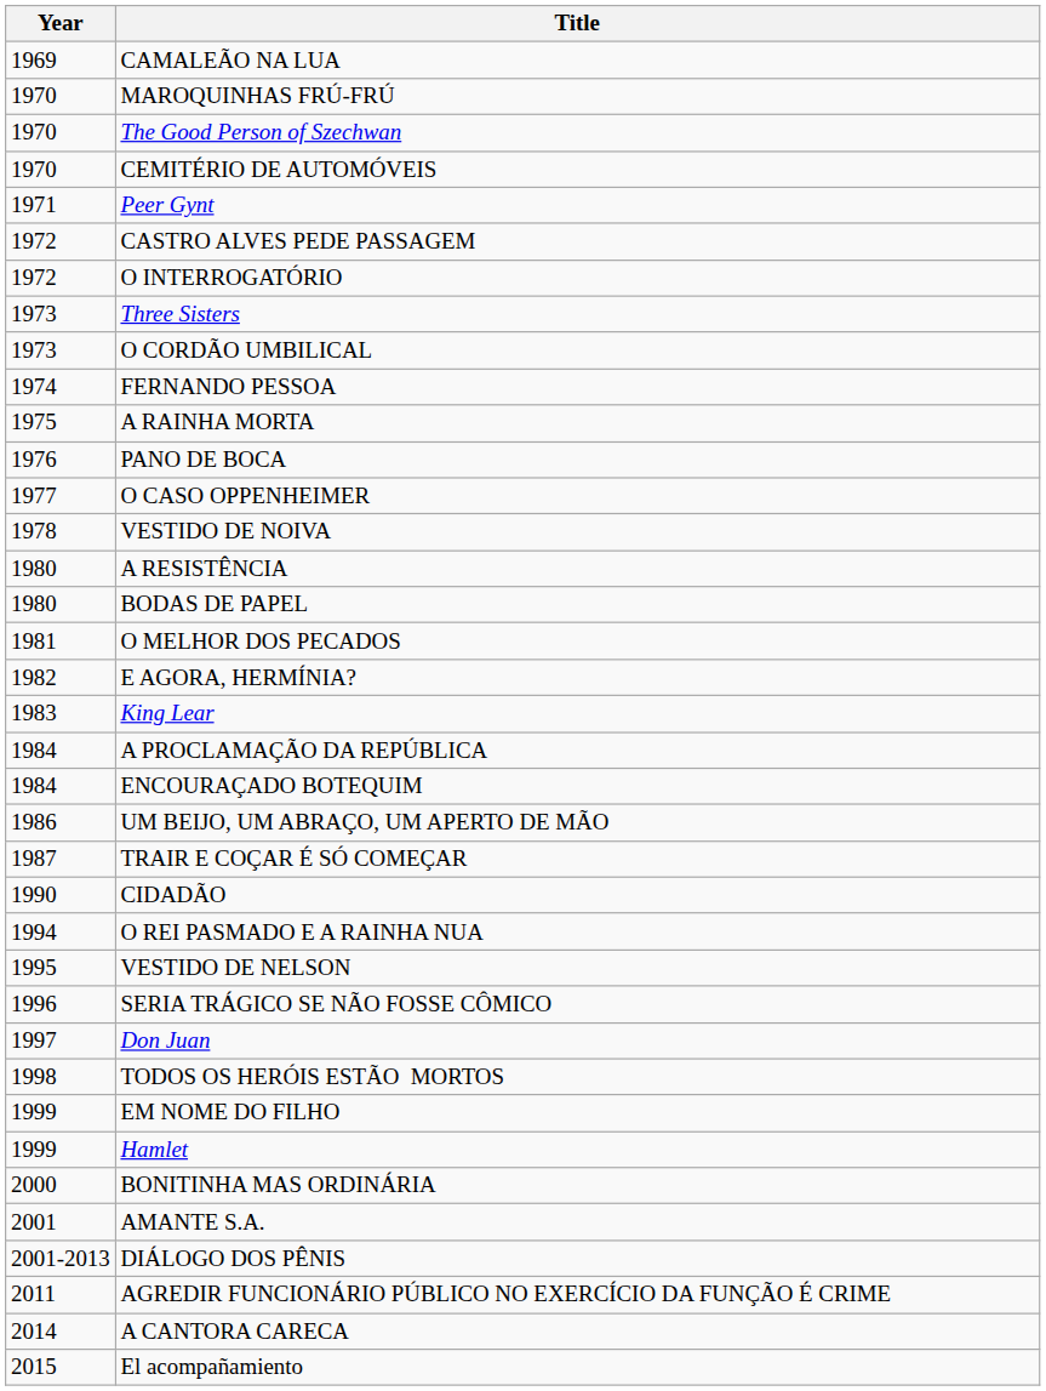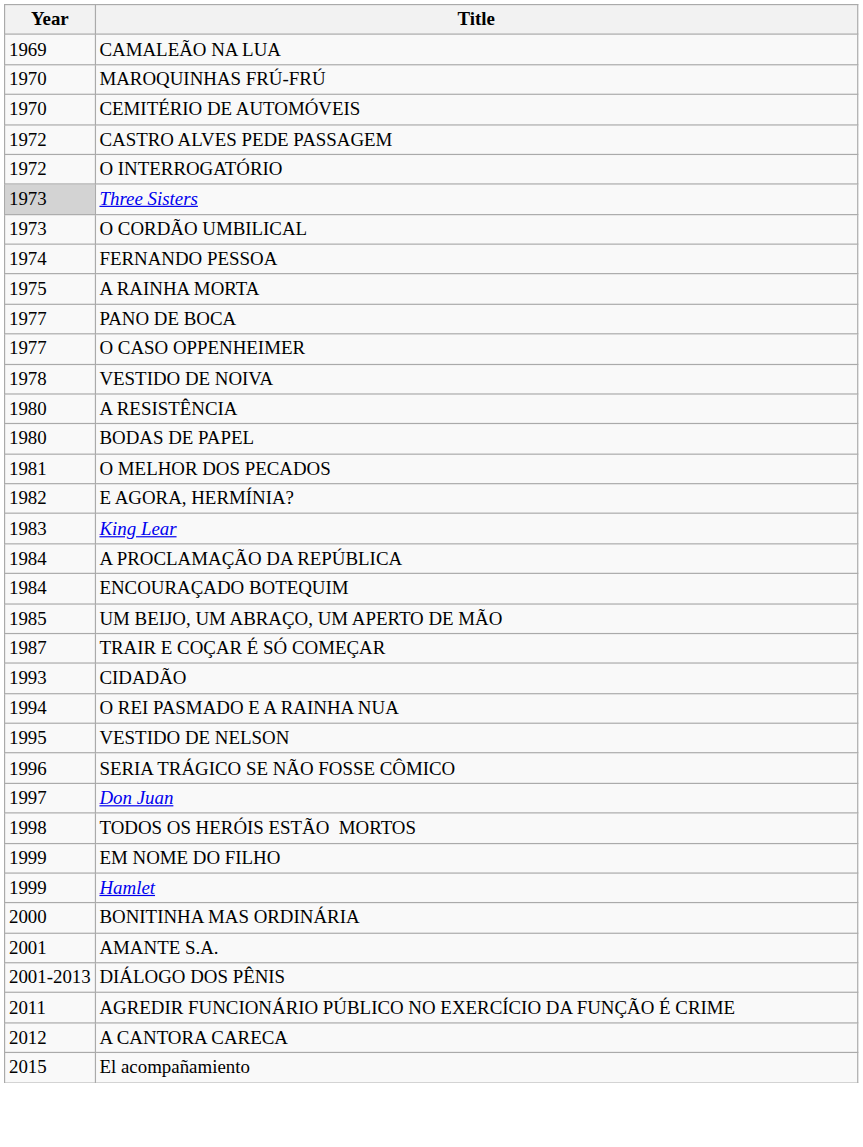- row: 1970 | The Good Person of Szechwan
- row: 1971 | Peer Gynt
Three Sisters | Year: no background -> lightgrey background
PANO DE BOCA | Year: 1976 -> 1977
UM BEIJO, UM ABRAÇO, UM APERTO DE MÃO | Year: 1986 -> 1985
CIDADÃO | Year: 1990 -> 1993
A CANTORA CARECA | Year: 2014 -> 2012
